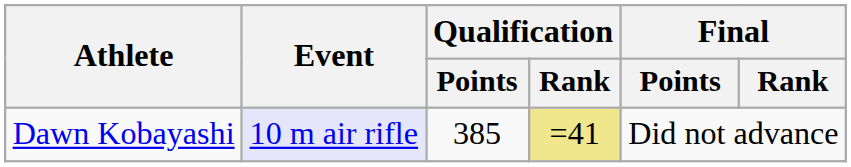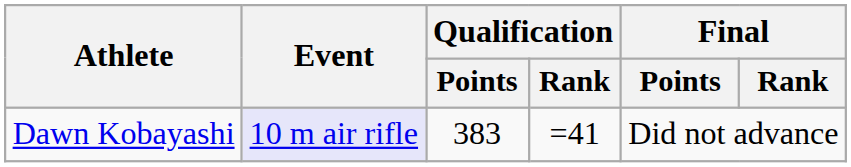Dawn Kobayashi | Qualification / Points: 385 -> 383
Dawn Kobayashi | Qualification / Rank: khaki background -> no background
